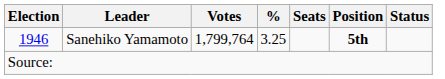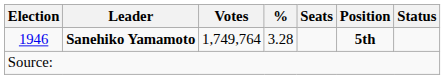1946 | Leader: normal -> bold
1946 | Votes: 1,799,764 -> 1,749,764
1946 | %: 3.25 -> 3.28
